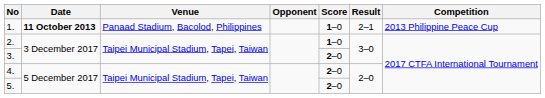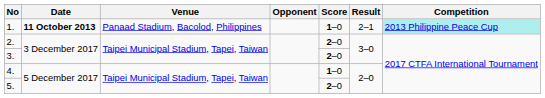1. | Competition: no background -> paleturquoise background
2. | Score: 1–0 -> 2–0
4. | Score: 2–0 -> 1–0
